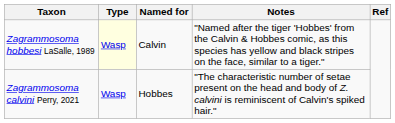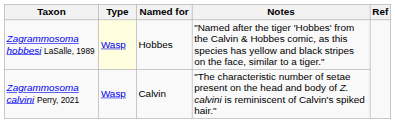Zagrammosoma hobbesi LaSalle, 1989 | Named for: Calvin -> Hobbes
Zagrammosoma calvini Perry, 2021 | Named for: Hobbes -> Calvin
